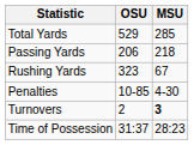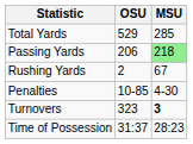Passing Yards | MSU: no background -> lightgreen background
Rushing Yards | OSU: 323 -> 2
Turnovers | OSU: 2 -> 323
